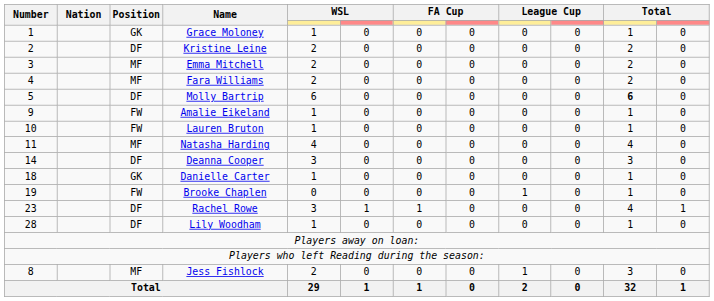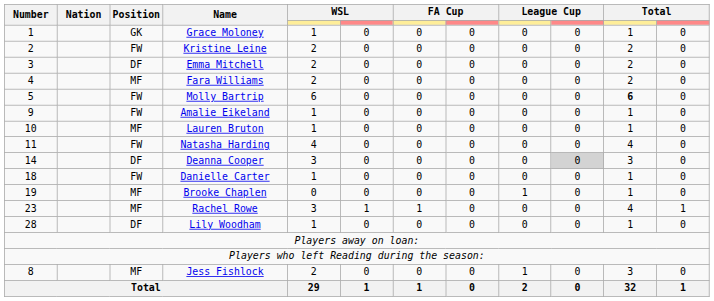Kristine Leine | Position: DF -> FW
Emma Mitchell | Position: MF -> DF
Molly Bartrip | Position: DF -> FW
Lauren Bruton | Position: FW -> MF
Natasha Harding | Position: MF -> FW
Deanna Cooper | column 10: no background -> lightgrey background
Danielle Carter | Position: GK -> FW
Brooke Chaplen | Position: FW -> MF
Rachel Rowe | Position: DF -> MF
